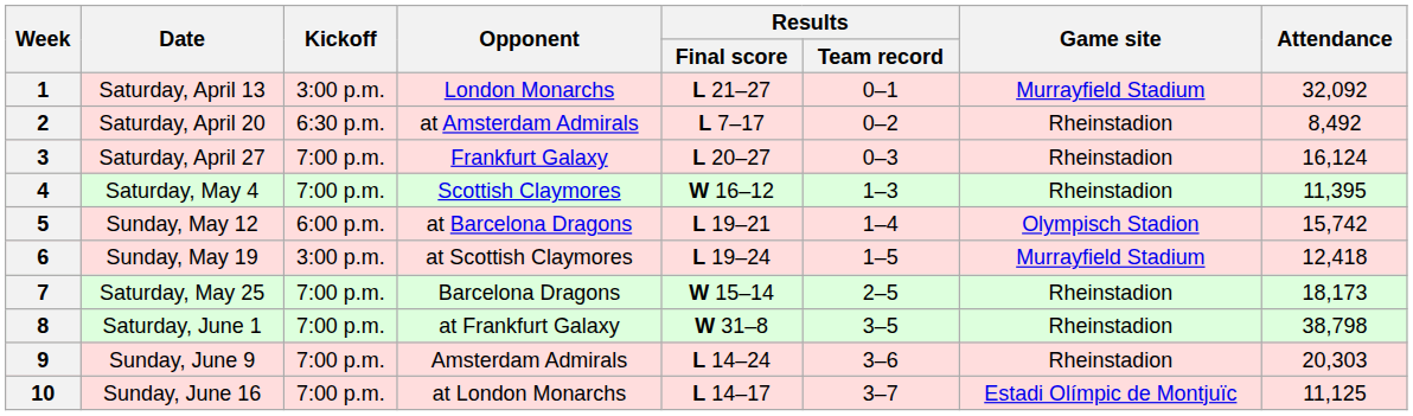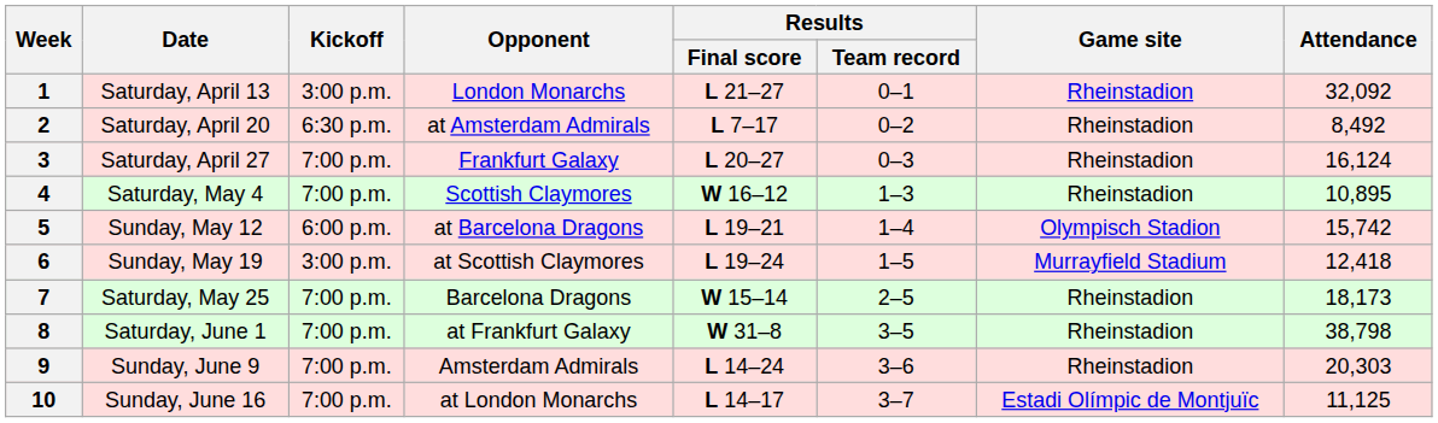1 | Game site: Murrayfield Stadium -> Rheinstadion
4 | Attendance: 11,395 -> 10,895
